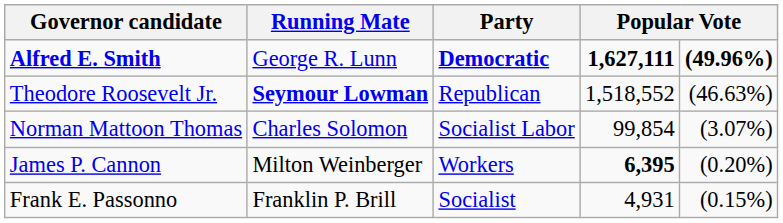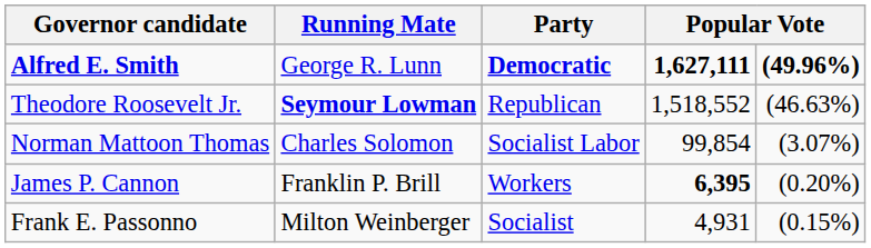James P. Cannon | Running Mate: Milton Weinberger -> Franklin P. Brill
Frank E. Passonno | Running Mate: Franklin P. Brill -> Milton Weinberger
